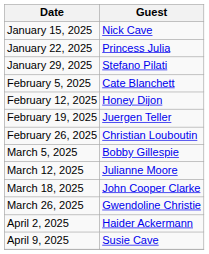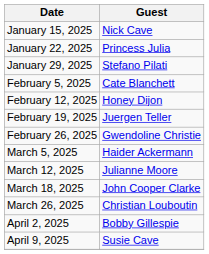February 26, 2025 | Guest: Christian Louboutin -> Gwendoline Christie
March 5, 2025 | Guest: Bobby Gillespie -> Haider Ackermann
March 26, 2025 | Guest: Gwendoline Christie -> Christian Louboutin
April 2, 2025 | Guest: Haider Ackermann -> Bobby Gillespie
